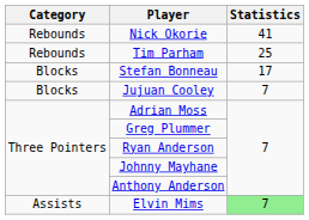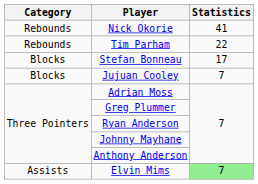Tim Parham | Statistics: 25 -> 22
